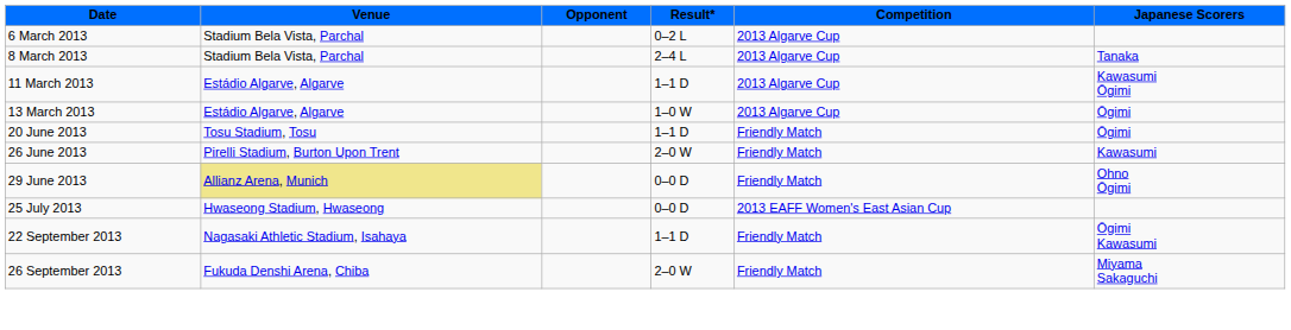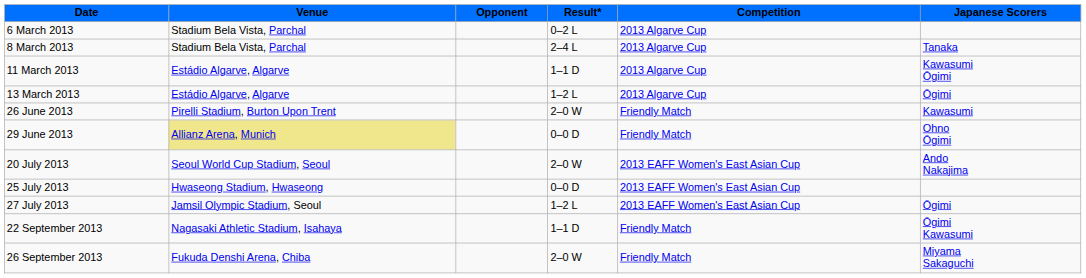13 March 2013 | Result*: 1–0 W -> 1–2 L
- row: 20 June 2013 | Tosu Stadium, Tosu | 1–1 D | Friendly Match | Ōgimi
+ row: 20 July 2013 | Seoul World Cup Stadium, Seoul | 2–0 W | 2013 EAFF Women's East Asian Cup | Ando Nakajima
+ row: 27 July 2013 | Jamsil Olympic Stadium, Seoul | 1–2 L | 2013 EAFF Women's East Asian Cup | Ōgimi
